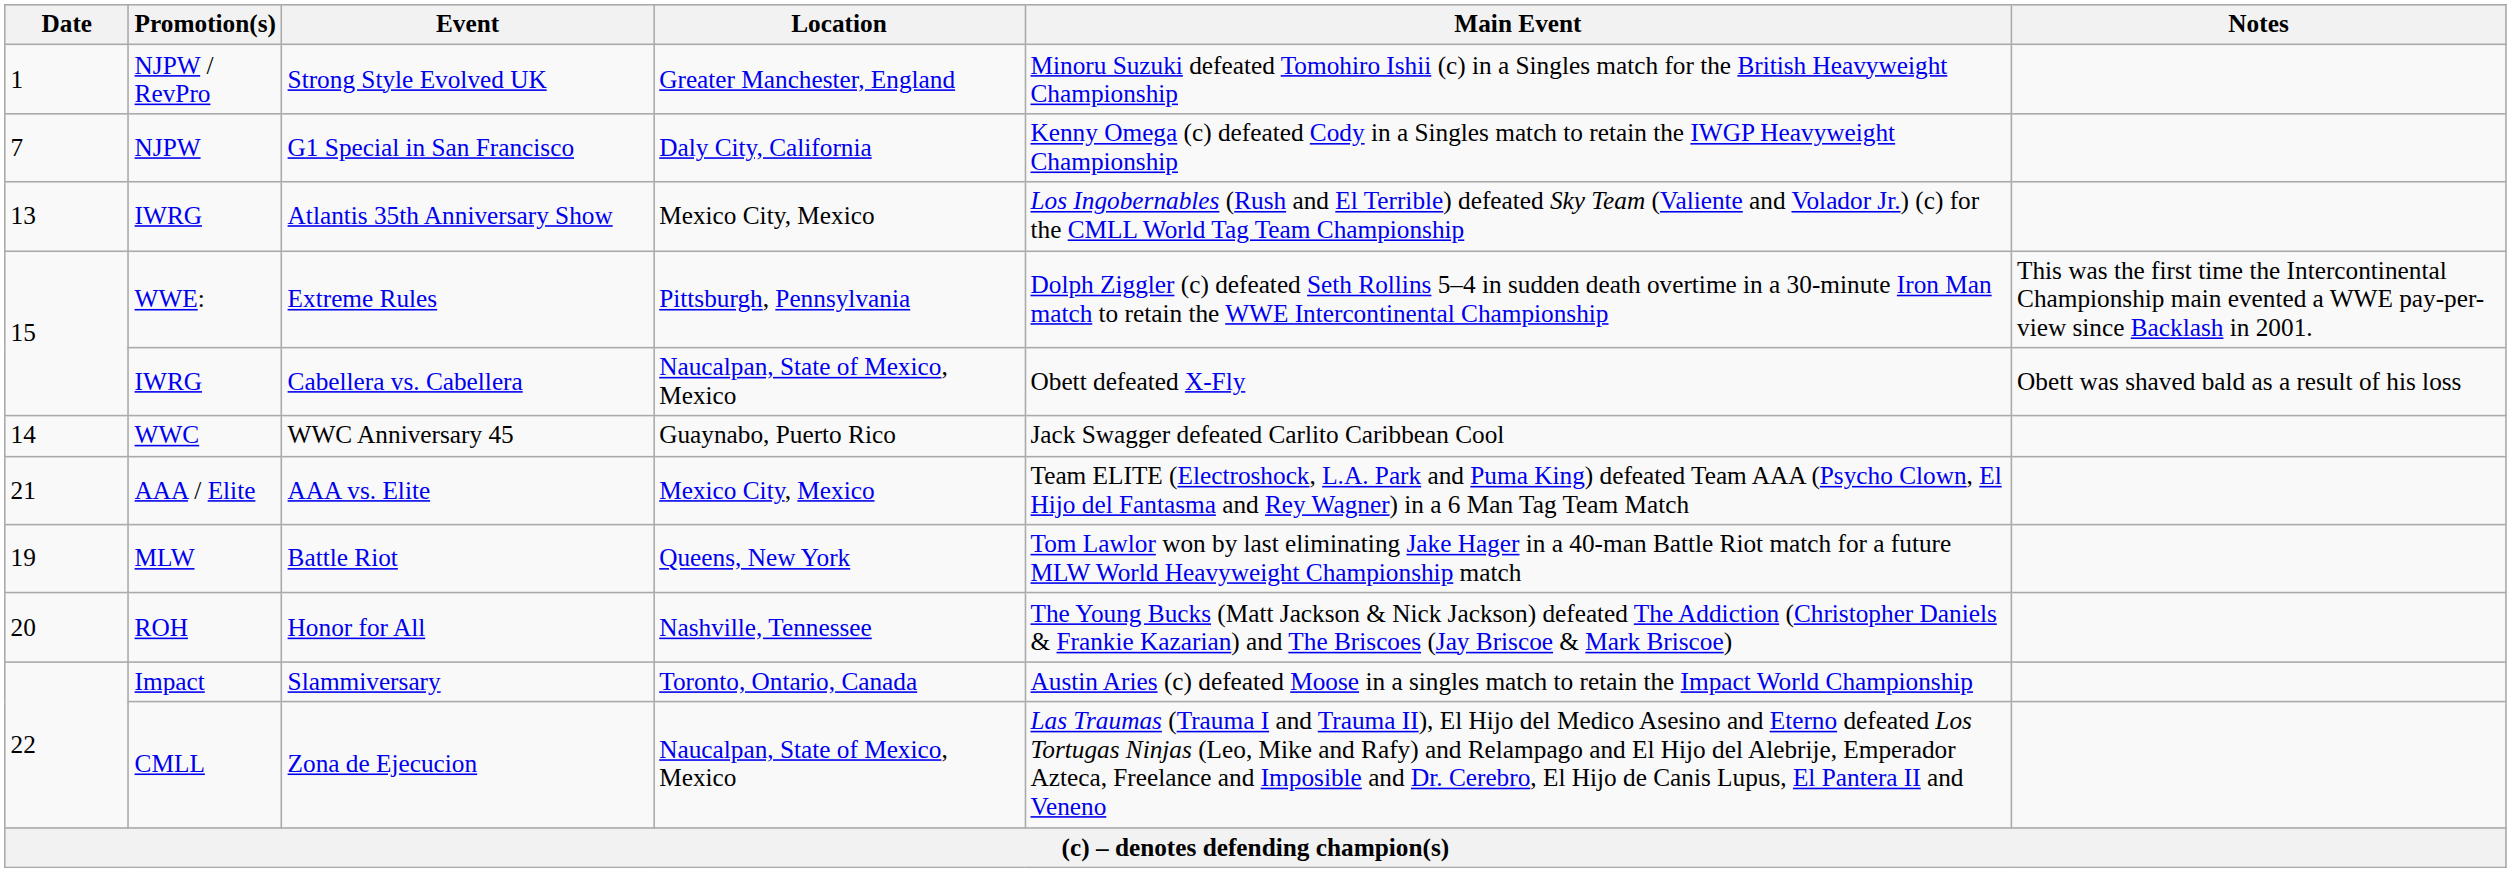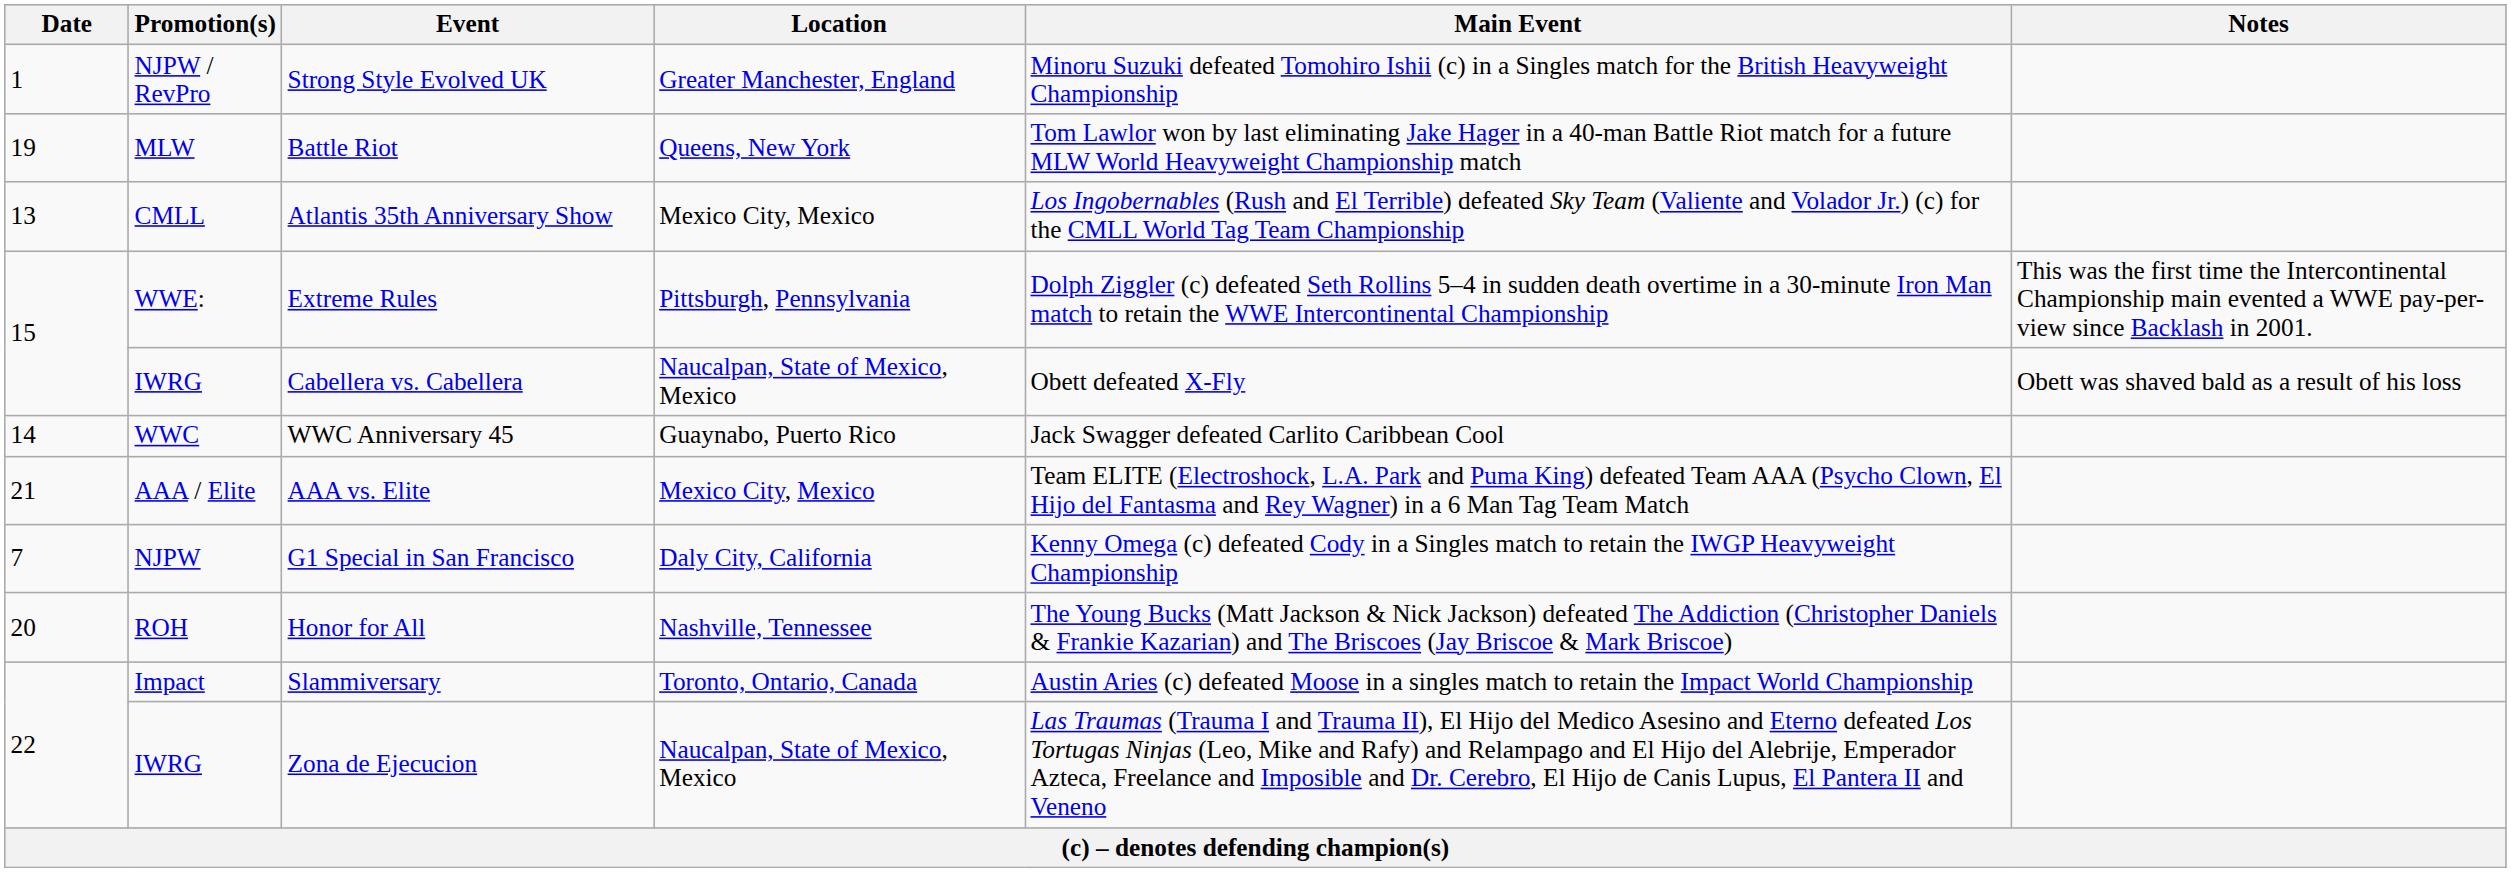rows swapped: G1 Special in San Francisco <-> Battle Riot
Atlantis 35th Anniversary Show | Promotion(s): IWRG -> CMLL
Zona de Ejecucion | Promotion(s): CMLL -> IWRG
